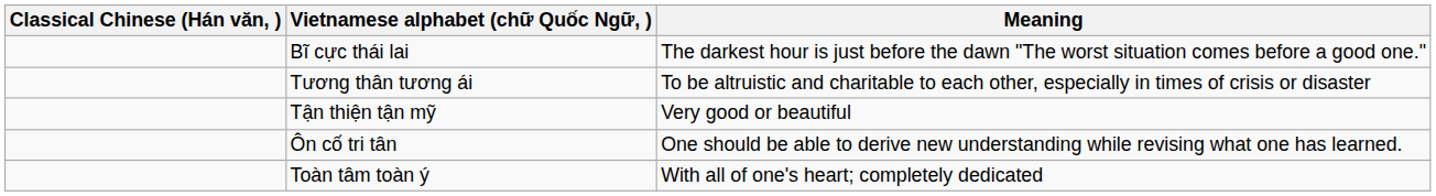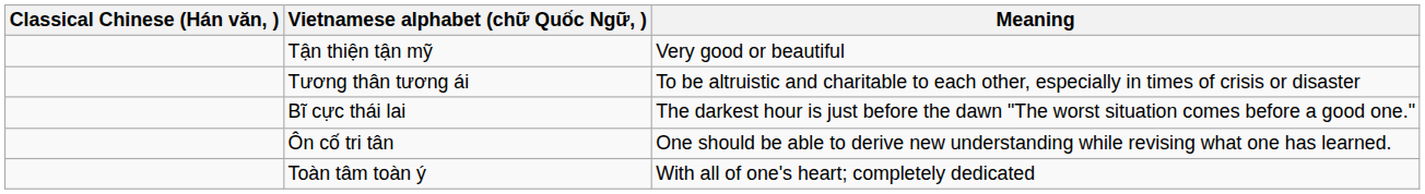rows swapped: Bĩ cực thái lai <-> Tận thiện tận mỹ
